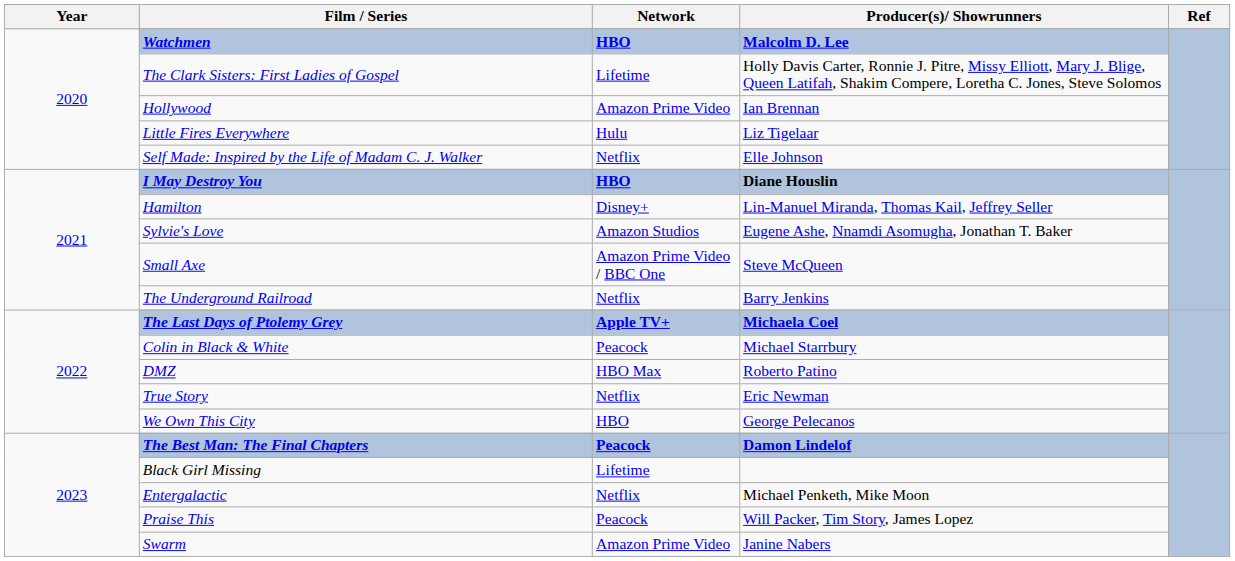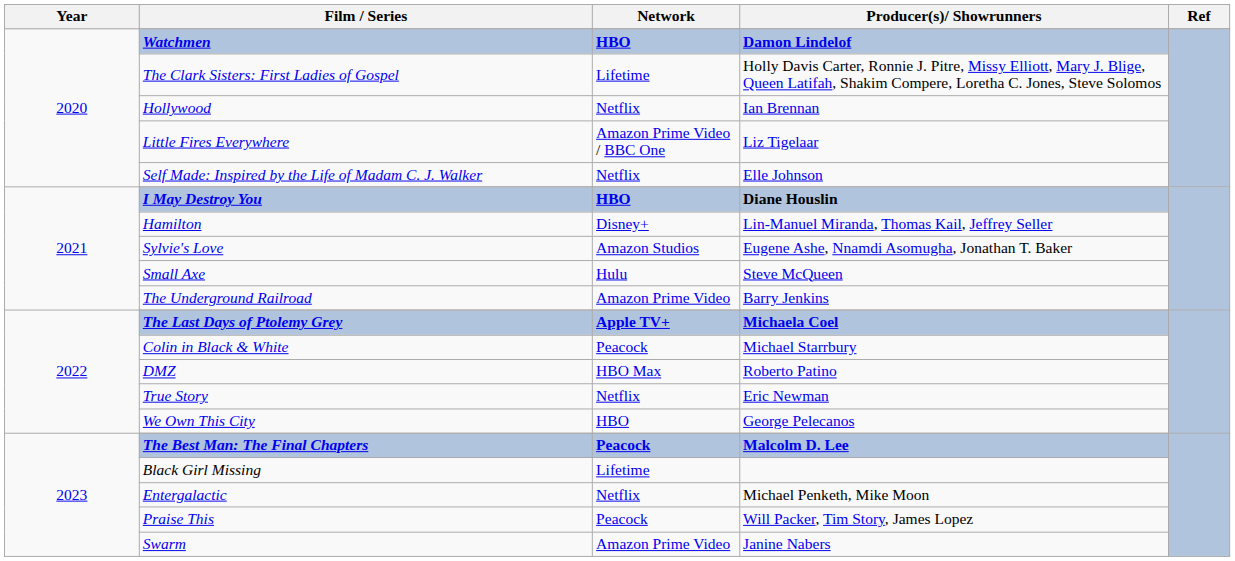Watchmen | Producer(s)/ Showrunners: Malcolm D. Lee -> Damon Lindelof
Hollywood | Network: Amazon Prime Video -> Netflix
Little Fires Everywhere | Network: Hulu -> Amazon Prime Video / BBC One
Small Axe | Network: Amazon Prime Video / BBC One -> Hulu
The Underground Railroad | Network: Netflix -> Amazon Prime Video
The Best Man: The Final Chapters | Producer(s)/ Showrunners: Damon Lindelof -> Malcolm D. Lee
